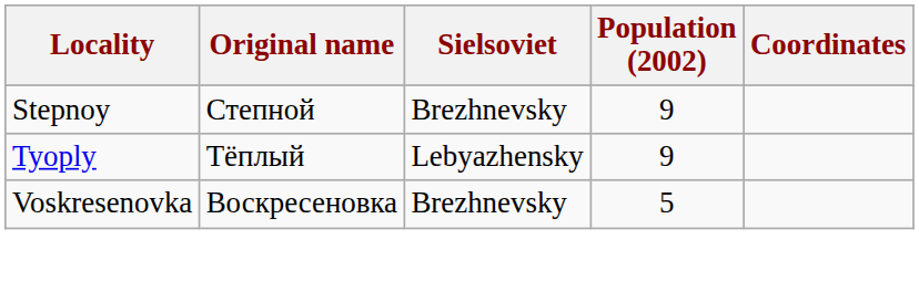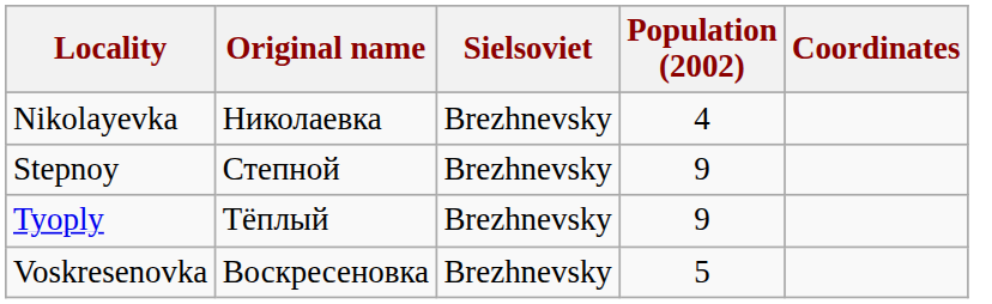+ row: Nikolayevka | Николаевка | Brezhnevsky | 4
Tyoply | Sielsoviet: Lebyazhensky -> Brezhnevsky
